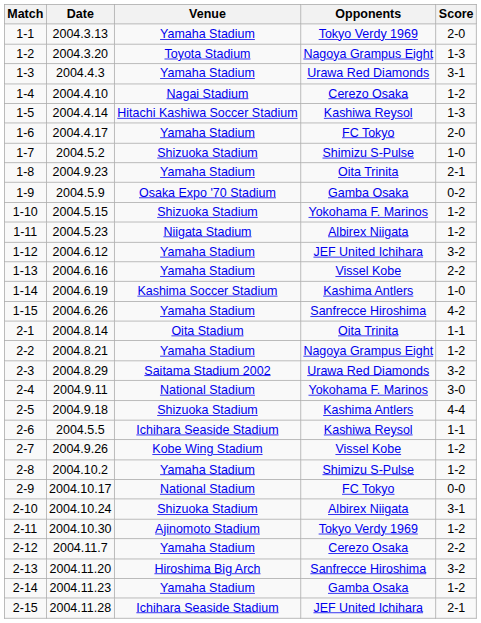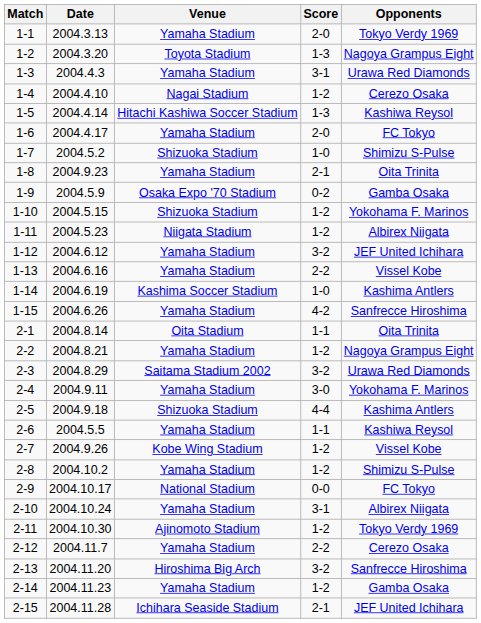columns swapped: Opponents <-> Score
2-4 | Venue: National Stadium -> Yamaha Stadium
2-6 | Venue: Ichihara Seaside Stadium -> Yamaha Stadium
2-10 | Venue: Shizuoka Stadium -> Yamaha Stadium
